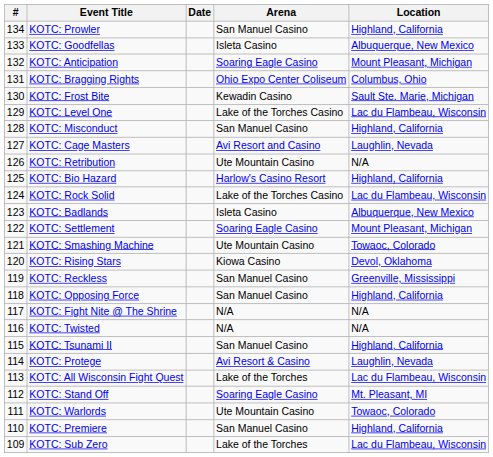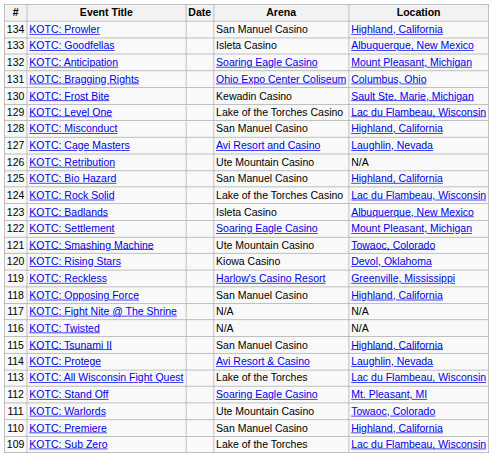KOTC: Bio Hazard | Arena: Harlow's Casino Resort -> San Manuel Casino
KOTC: Reckless | Arena: San Manuel Casino -> Harlow's Casino Resort
